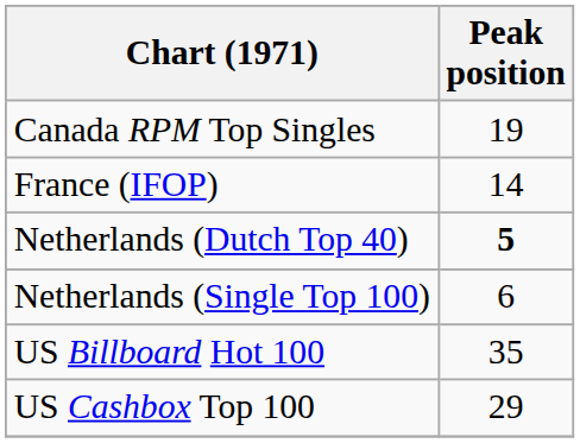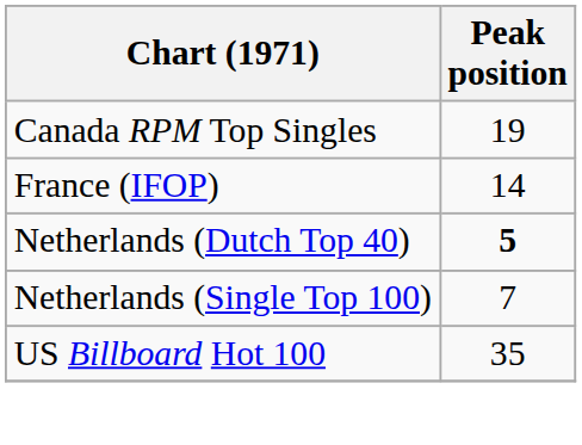Netherlands (Single Top 100) | Peak position: 6 -> 7
- row: US Cashbox Top 100 | 29
